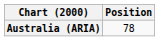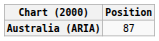Australia (ARIA) | Position: 78 -> 87
